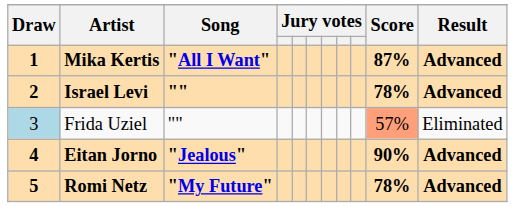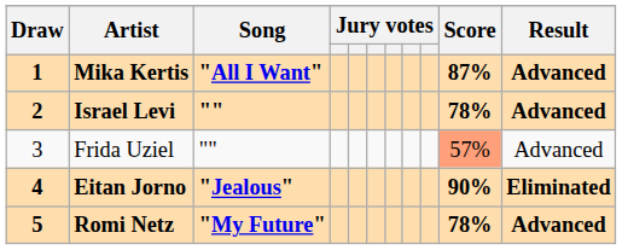Frida Uziel | Draw: lightblue background -> no background
Frida Uziel | Result: Eliminated -> Advanced
Eitan Jorno | Result: Advanced -> Eliminated
